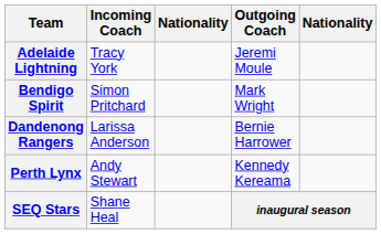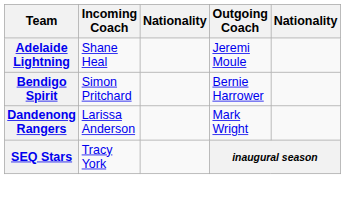Adelaide Lightning | Incoming Coach: Tracy York -> Shane Heal
Bendigo Spirit | Outgoing Coach: Mark Wright -> Bernie Harrower
Dandenong Rangers | Outgoing Coach: Bernie Harrower -> Mark Wright
- row: Perth Lynx | Andy Stewart | Kennedy Kereama
SEQ Stars | Incoming Coach: Shane Heal -> Tracy York
